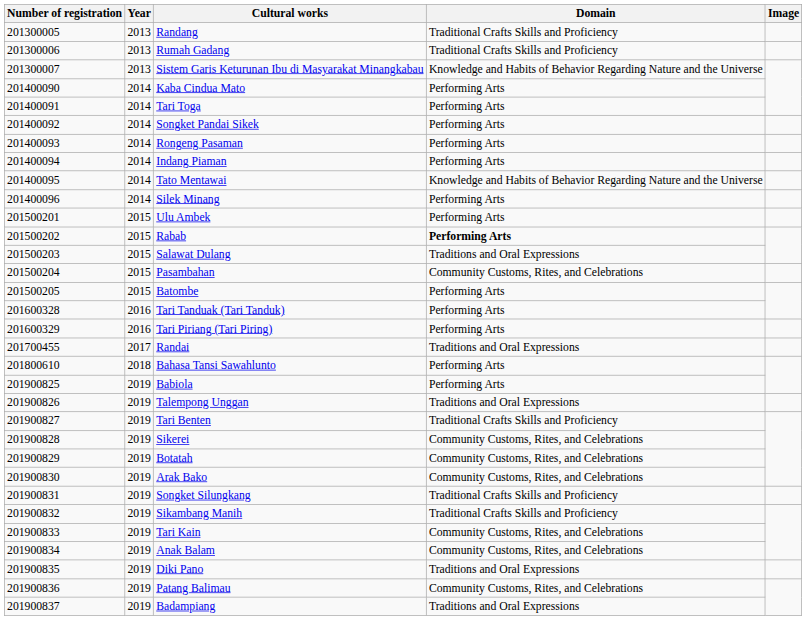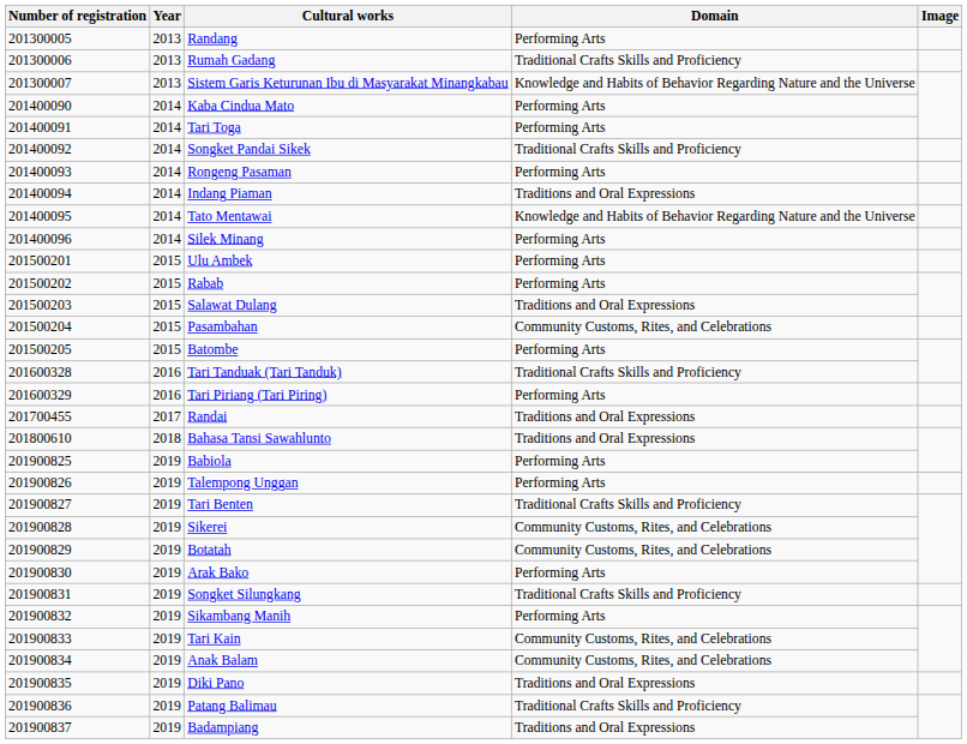Randang | Domain: Traditional Crafts Skills and Proficiency -> Performing Arts
Songket Pandai Sikek | Domain: Performing Arts -> Traditional Crafts Skills and Proficiency
Indang Piaman | Domain: Performing Arts -> Traditions and Oral Expressions
Rabab | Domain: bold -> normal
Tari Tanduak (Tari Tanduk) | Domain: Performing Arts -> Traditional Crafts Skills and Proficiency
Bahasa Tansi Sawahlunto | Domain: Performing Arts -> Traditions and Oral Expressions
Talempong Unggan | Domain: Traditions and Oral Expressions -> Performing Arts
Arak Bako | Domain: Community Customs, Rites, and Celebrations -> Performing Arts
Sikambang Manih | Domain: Traditional Crafts Skills and Proficiency -> Performing Arts
Patang Balimau | Domain: Community Customs, Rites, and Celebrations -> Traditional Crafts Skills and Proficiency
